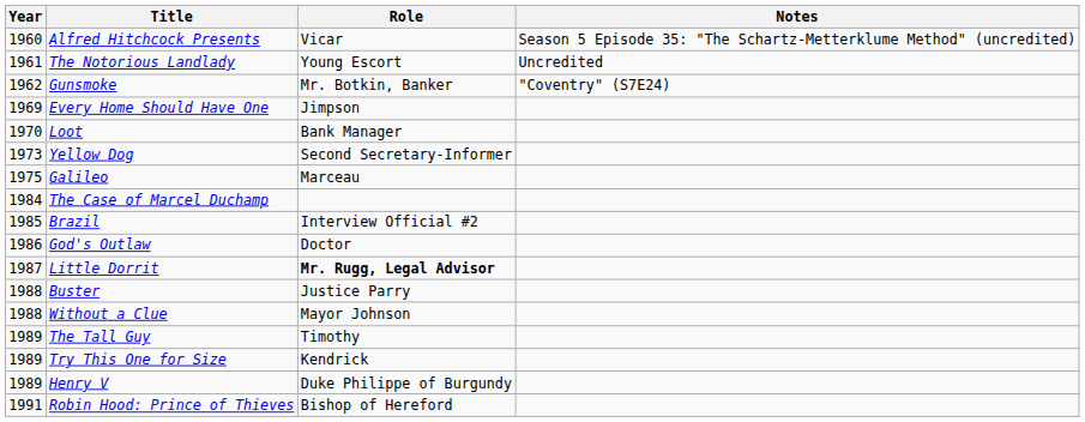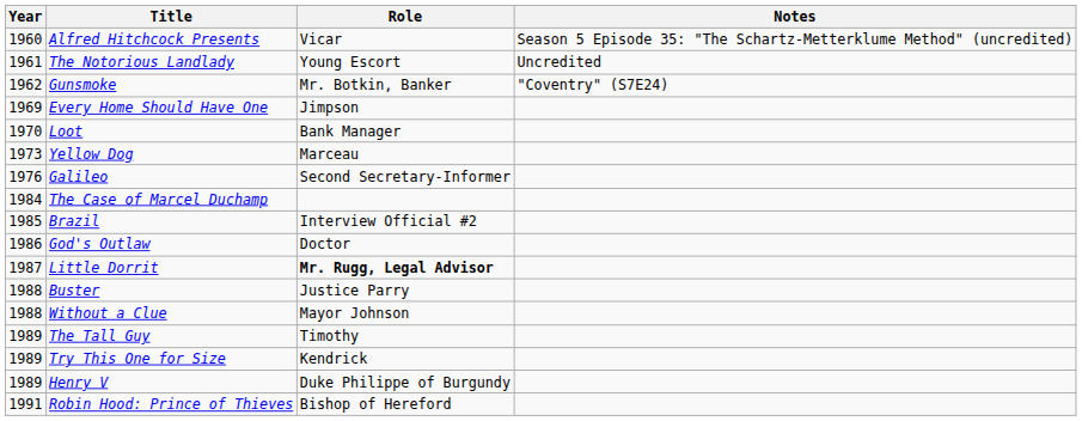Yellow Dog | Role: Second Secretary-Informer -> Marceau
Galileo | Year: 1975 -> 1976
Galileo | Role: Marceau -> Second Secretary-Informer
